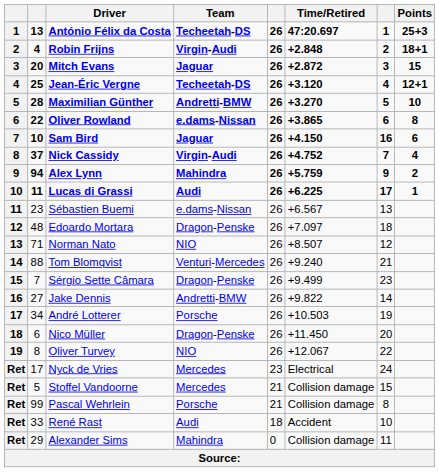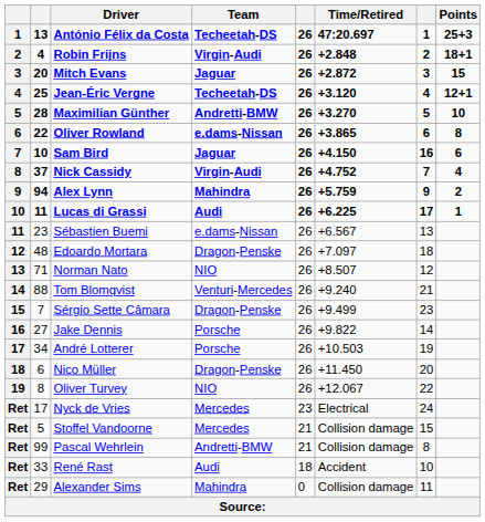Jake Dennis | Team: Andretti-BMW -> Porsche
Pascal Wehrlein | Team: Porsche -> Andretti-BMW
